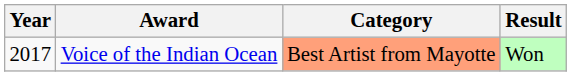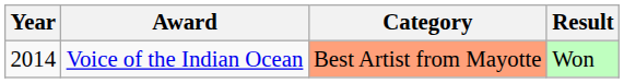Voice of the Indian Ocean | Year: 2017 -> 2014
